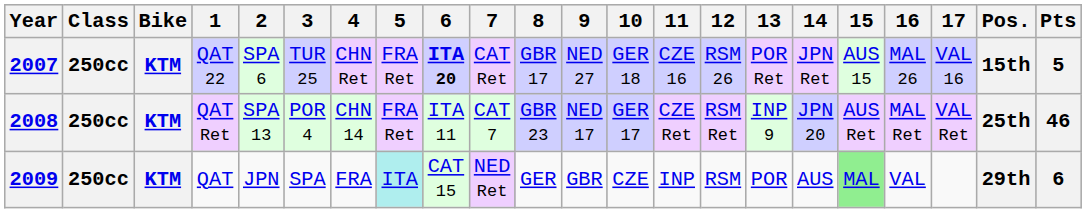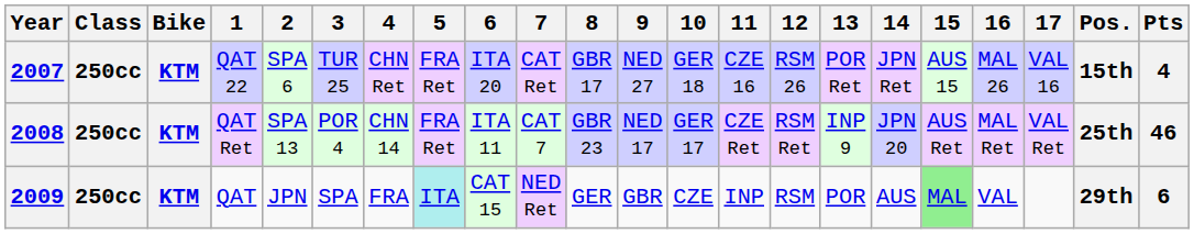2007 | 6: bold -> normal
2007 | Pts: 5 -> 4
